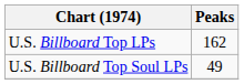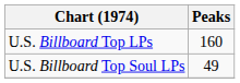U.S. Billboard Top LPs | Peaks: 162 -> 160
